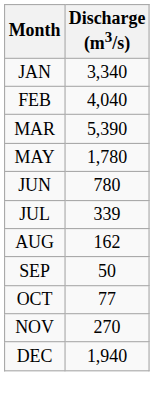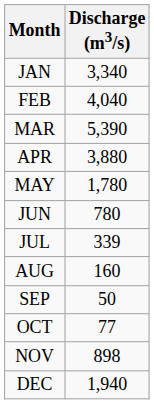+ row: APR | 3,880
AUG | Discharge (m3/s): 162 -> 160
NOV | Discharge (m3/s): 270 -> 898
